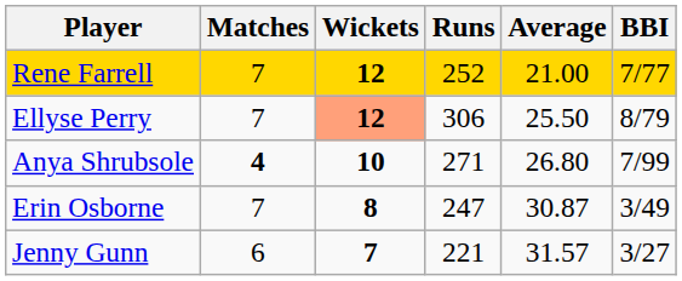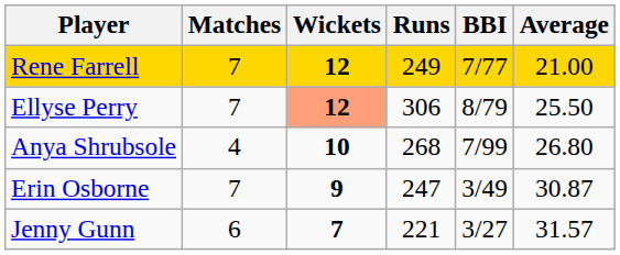columns swapped: Average <-> BBI
Rene Farrell | Runs: 252 -> 249
Anya Shrubsole | Matches: bold -> normal
Anya Shrubsole | Runs: 271 -> 268
Erin Osborne | Wickets: 8 -> 9
